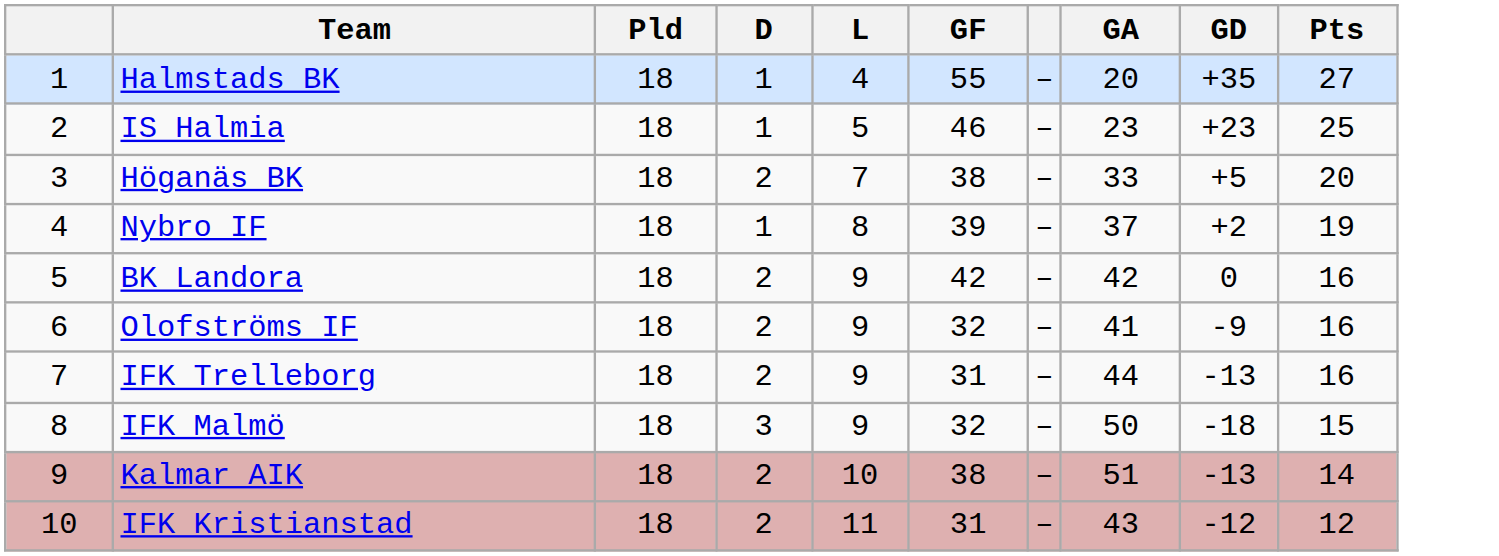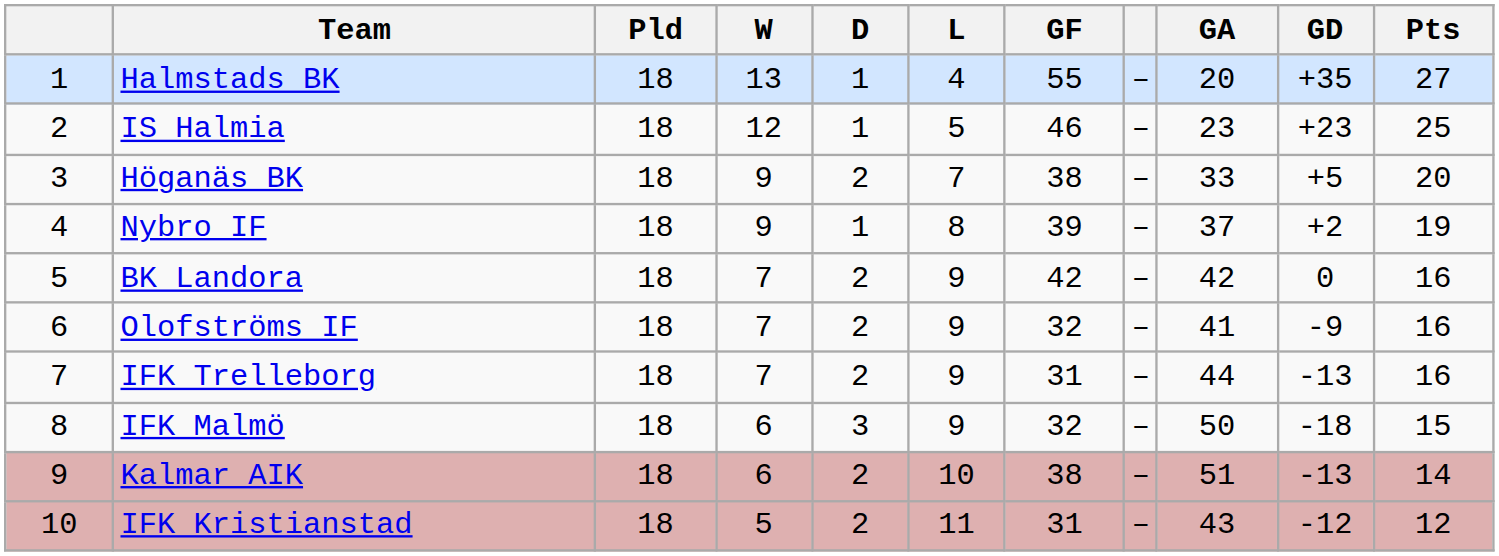+ column: W | 13 | 12 | 9 | 9 | 7 | 7 | 7 | 6 | 6 | 5
